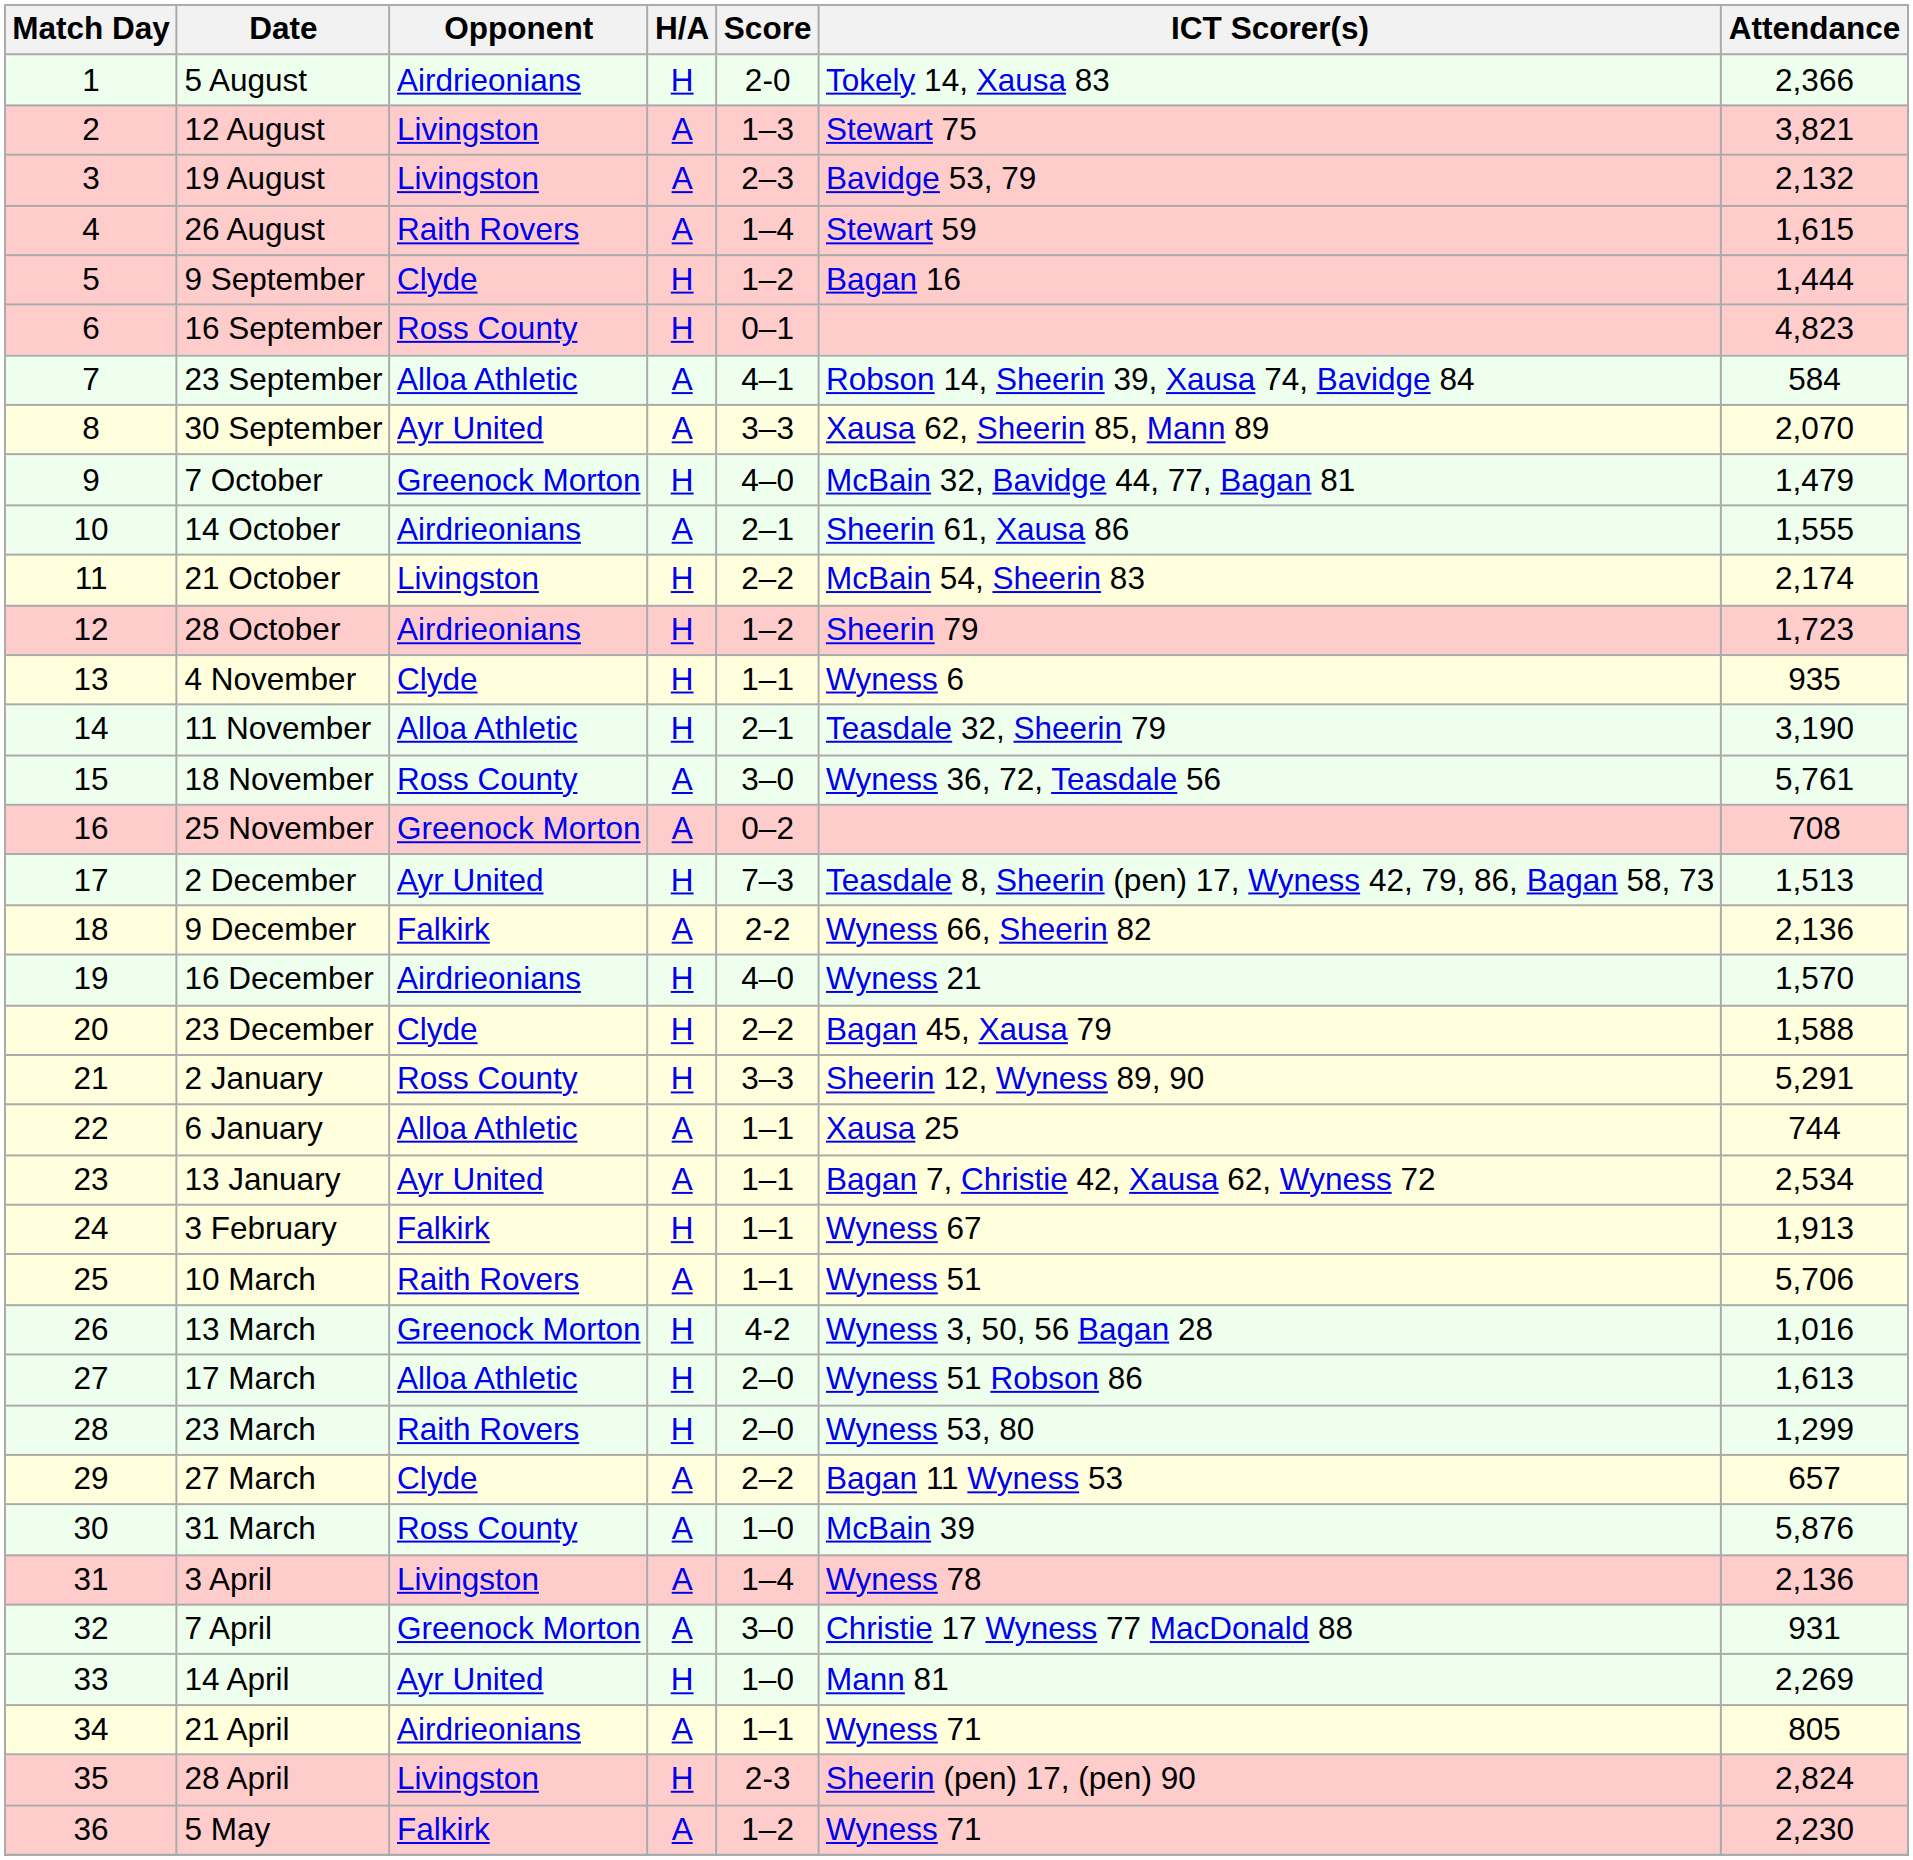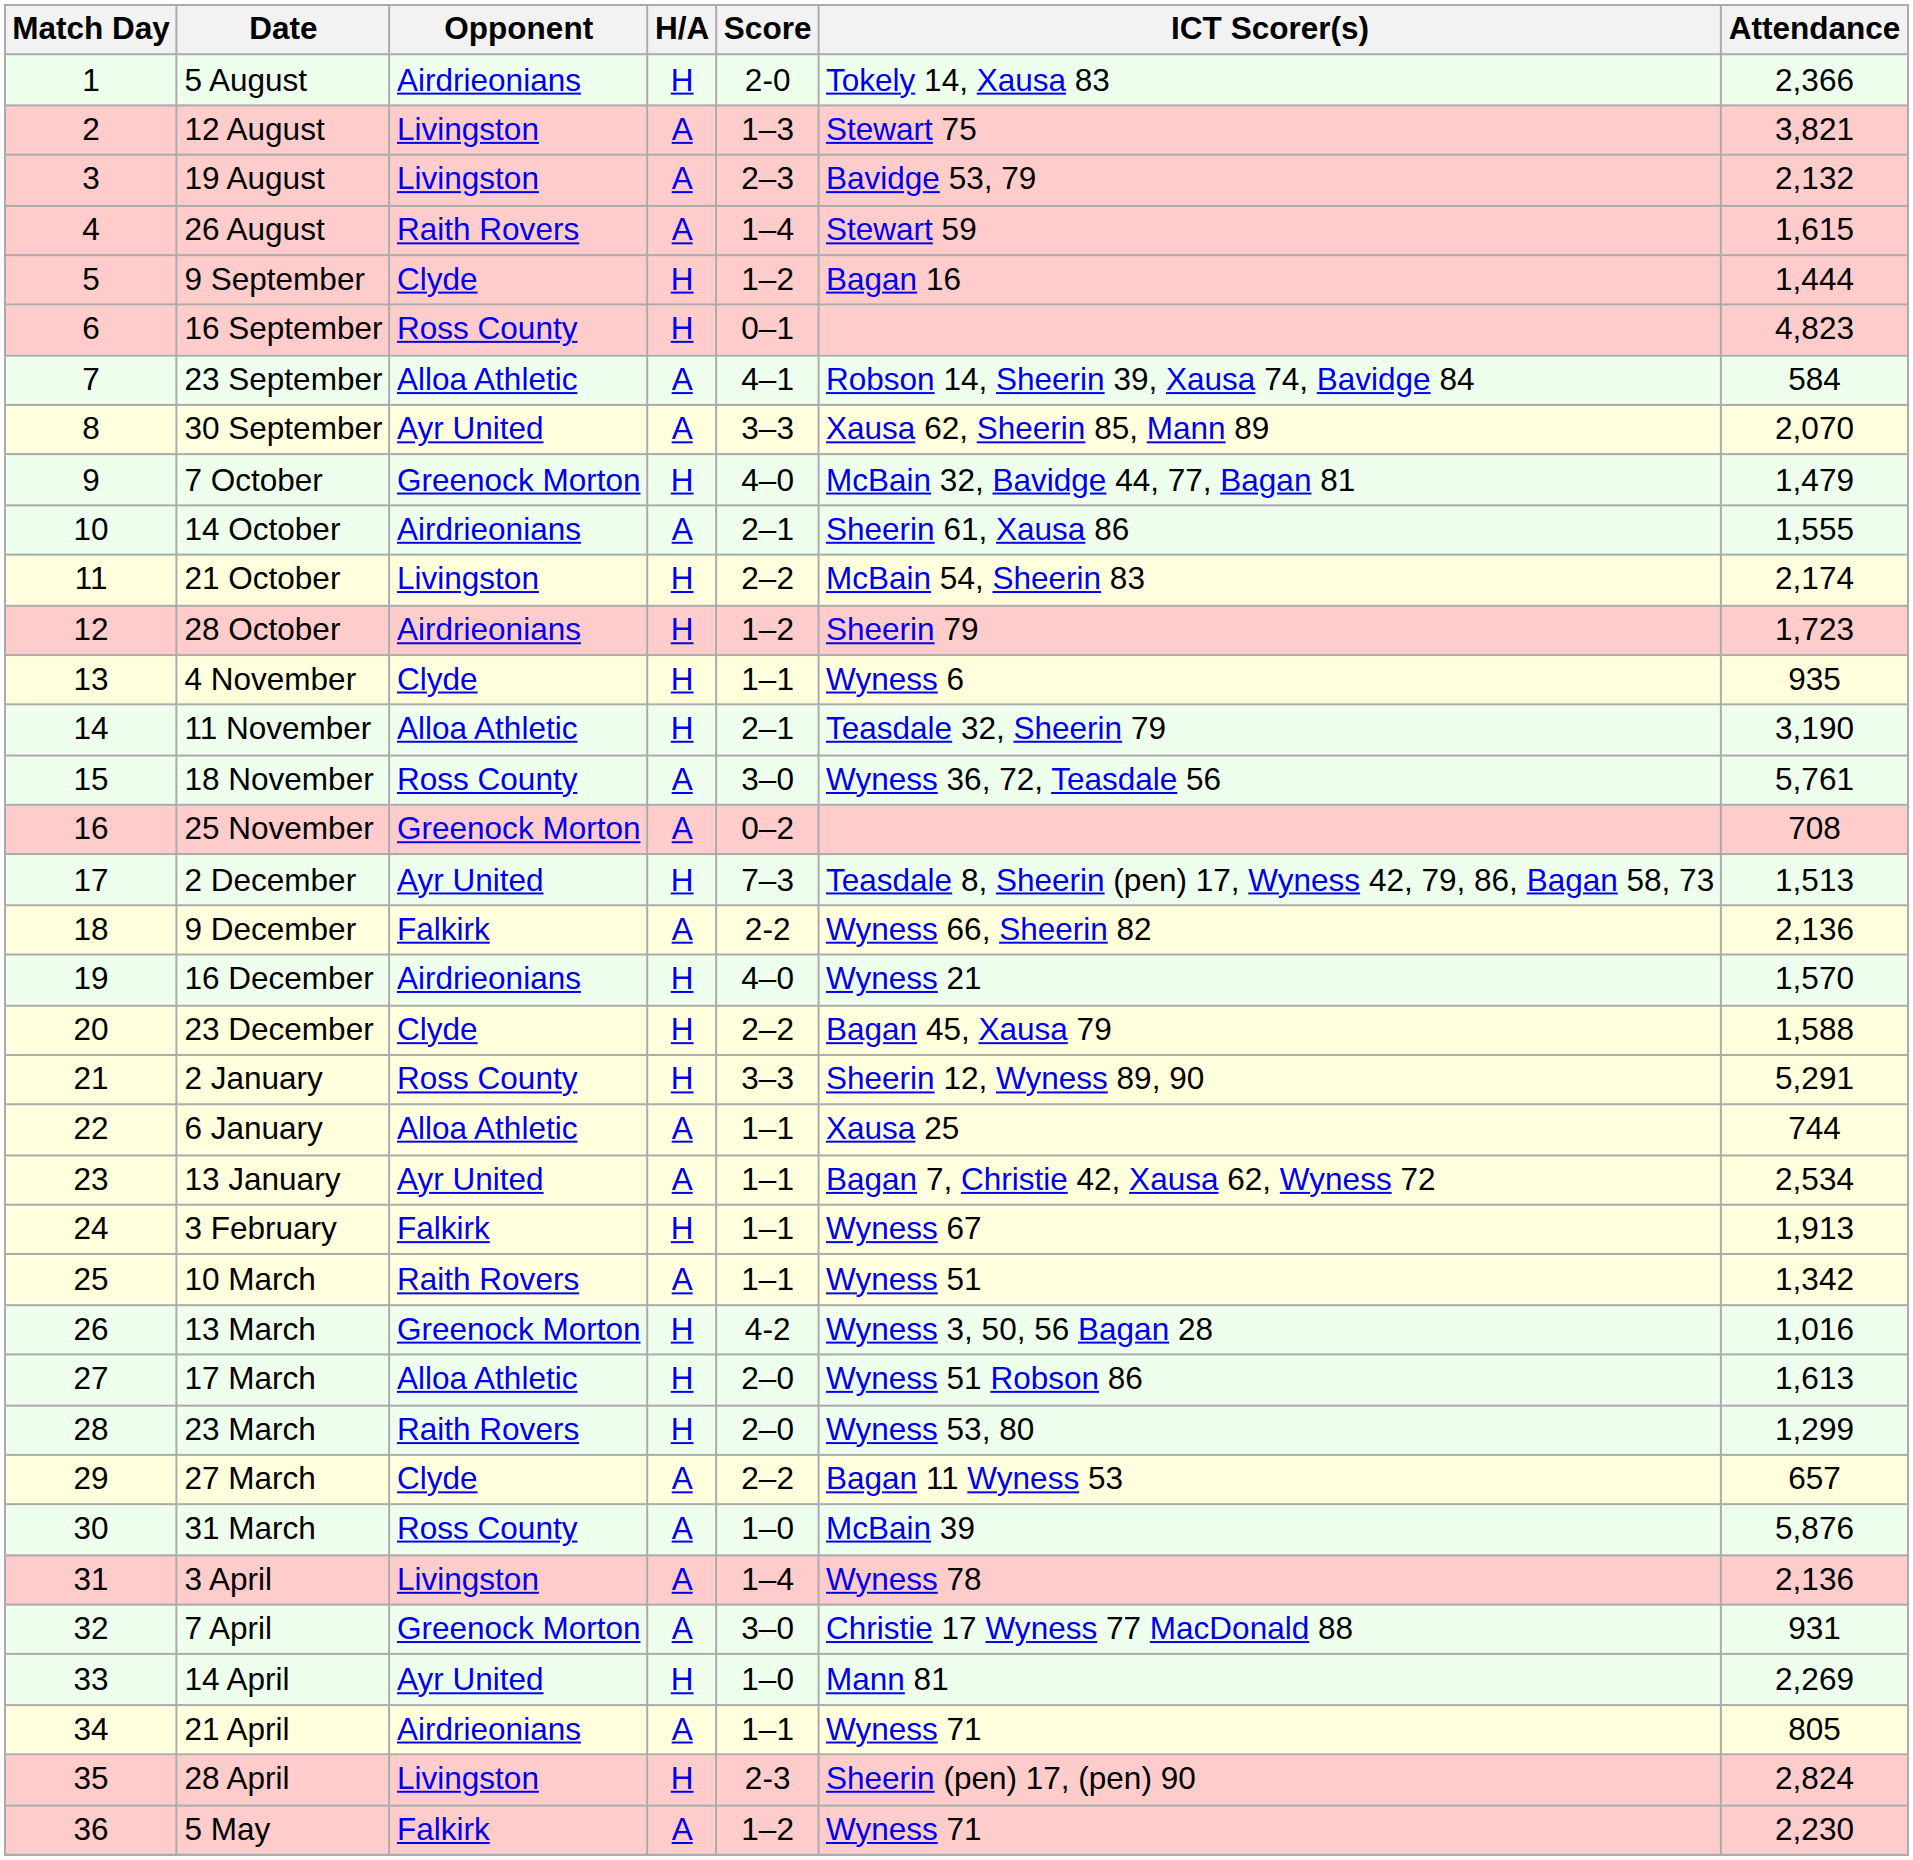10 March | Attendance: 5,706 -> 1,342
